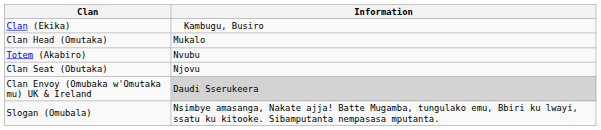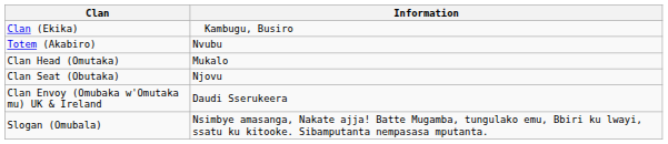rows swapped: Totem (Akabiro) <-> Clan Head (Omutaka)
Clan Envoy (Omubaka w'Omutaka mu) UK & Ireland | Information: lightgrey background -> no background
